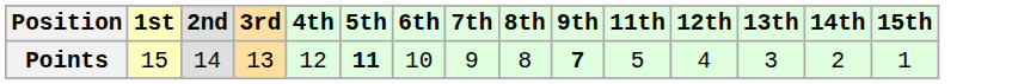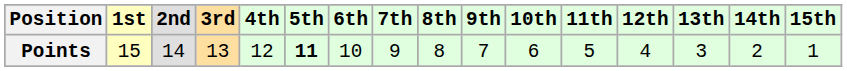+ column: 10th | 6
Points | 9th: bold -> normal
